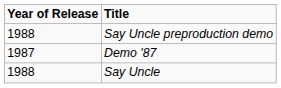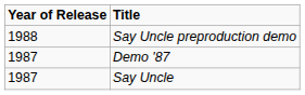Say Uncle | Year of Release: 1988 -> 1987
